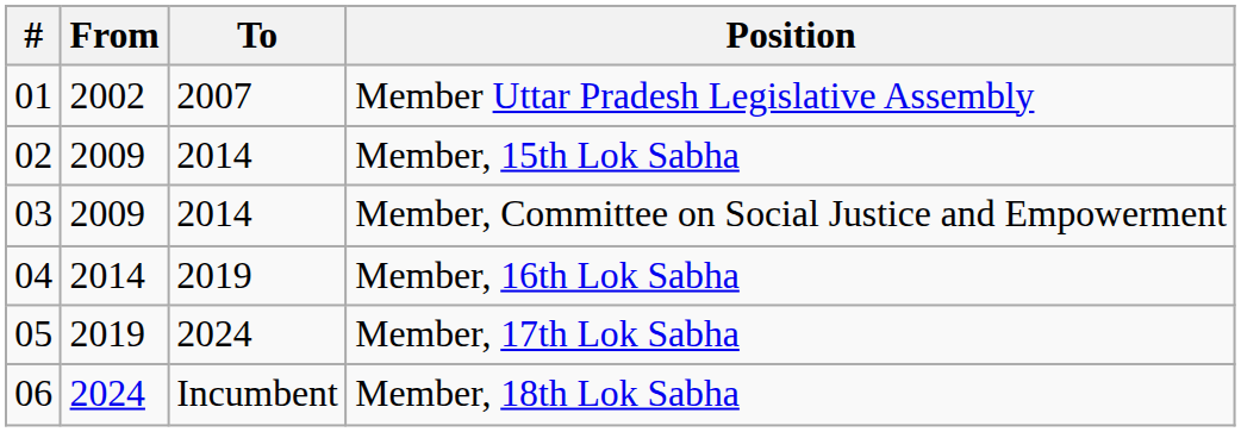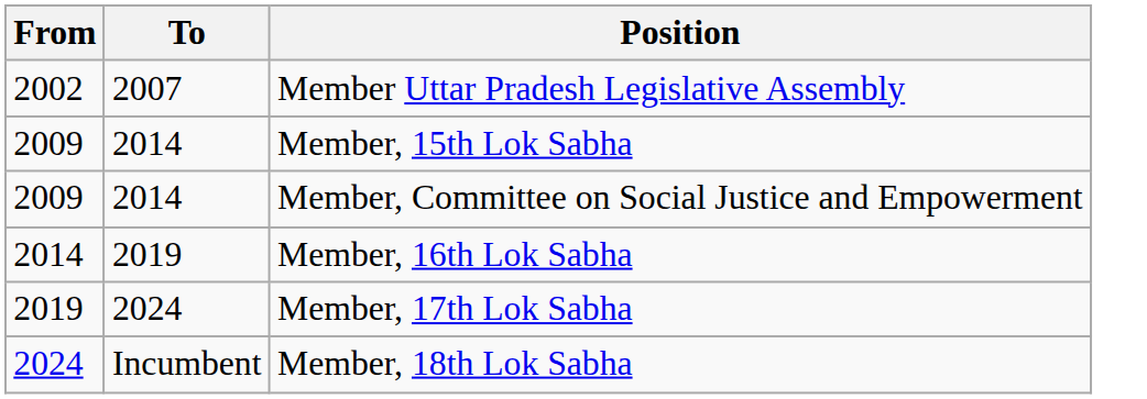- column: # | 01 | 02 | 03 | 04 | 05 | 06
